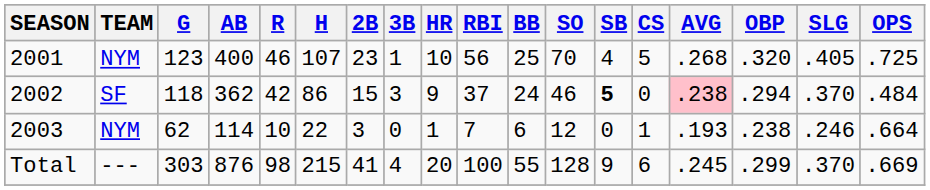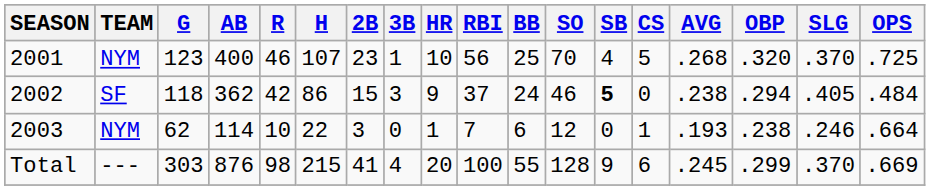2001 | SLG: .405 -> .370
2002 | AVG: pink background -> no background
2002 | SLG: .370 -> .405
